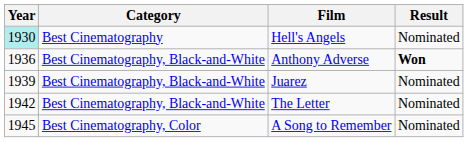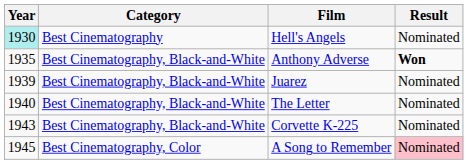Anthony Adverse | Year: 1936 -> 1935
The Letter | Year: 1942 -> 1940
+ row: 1943 | Best Cinematography, Black-and-White | Corvette K-225 | Nominated
A Song to Remember | Result: no background -> pink background
